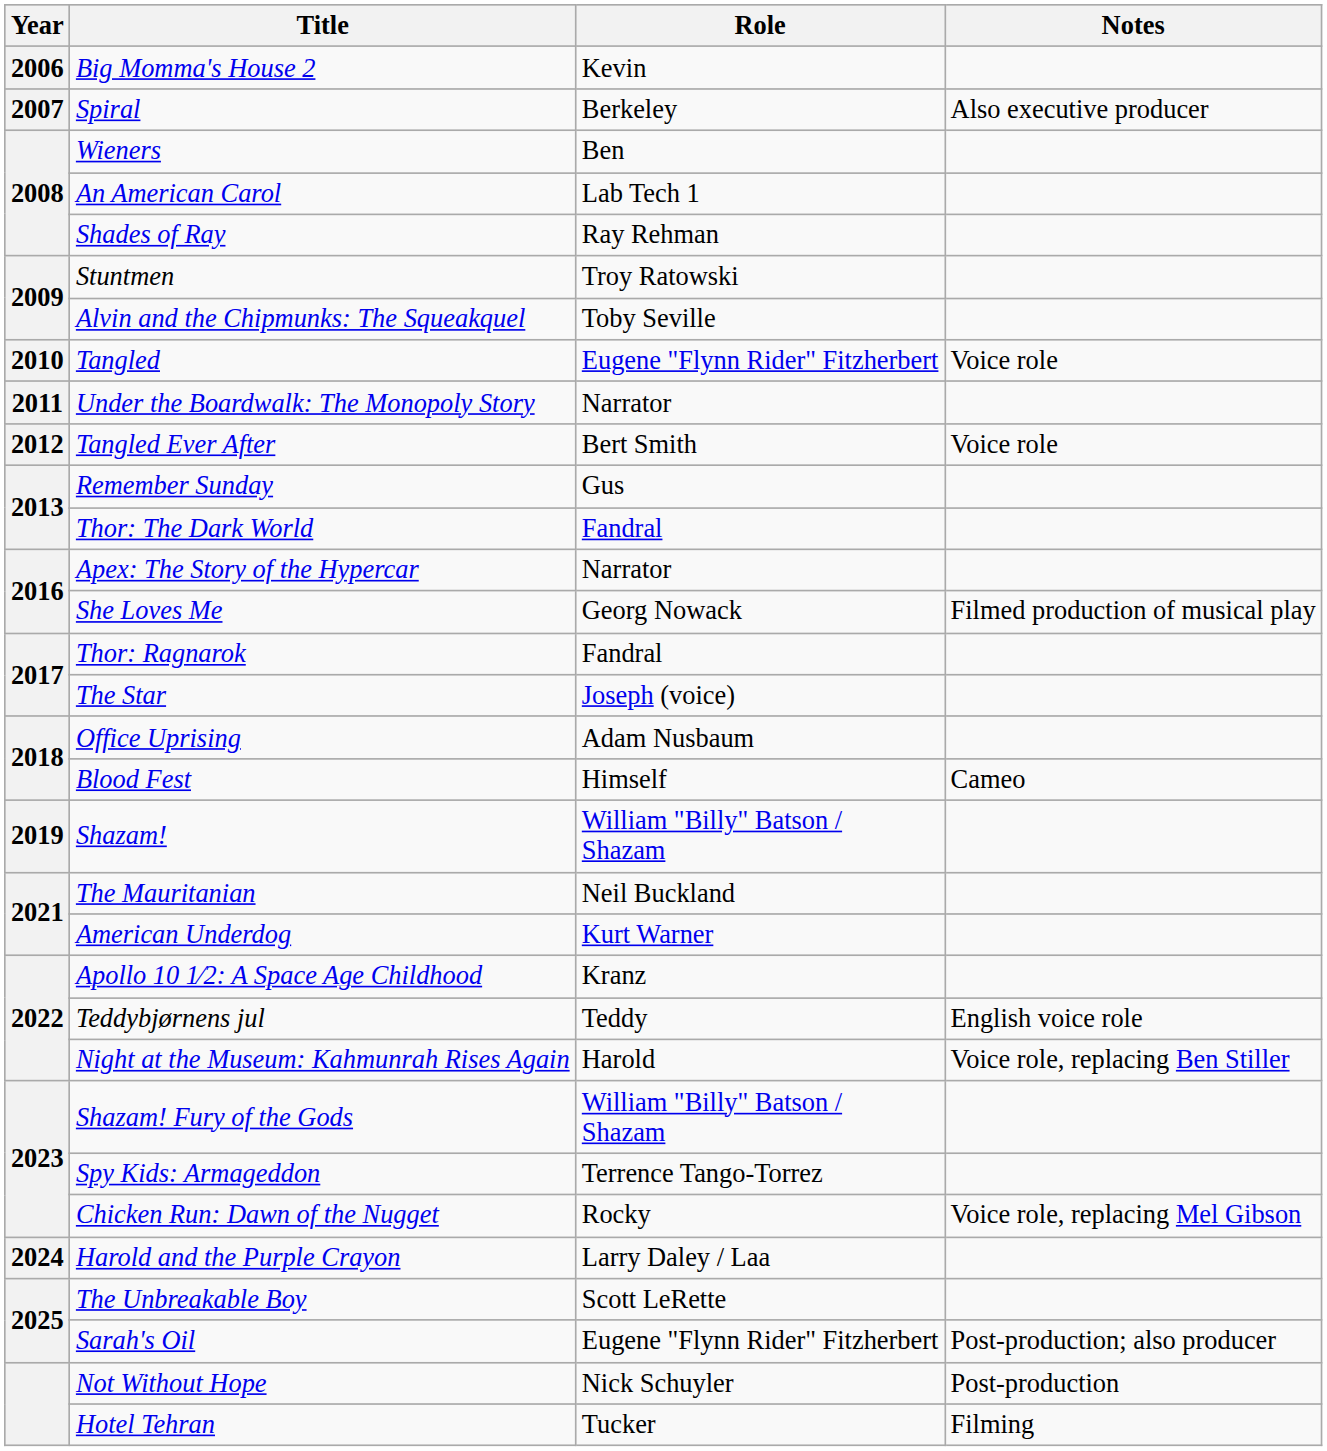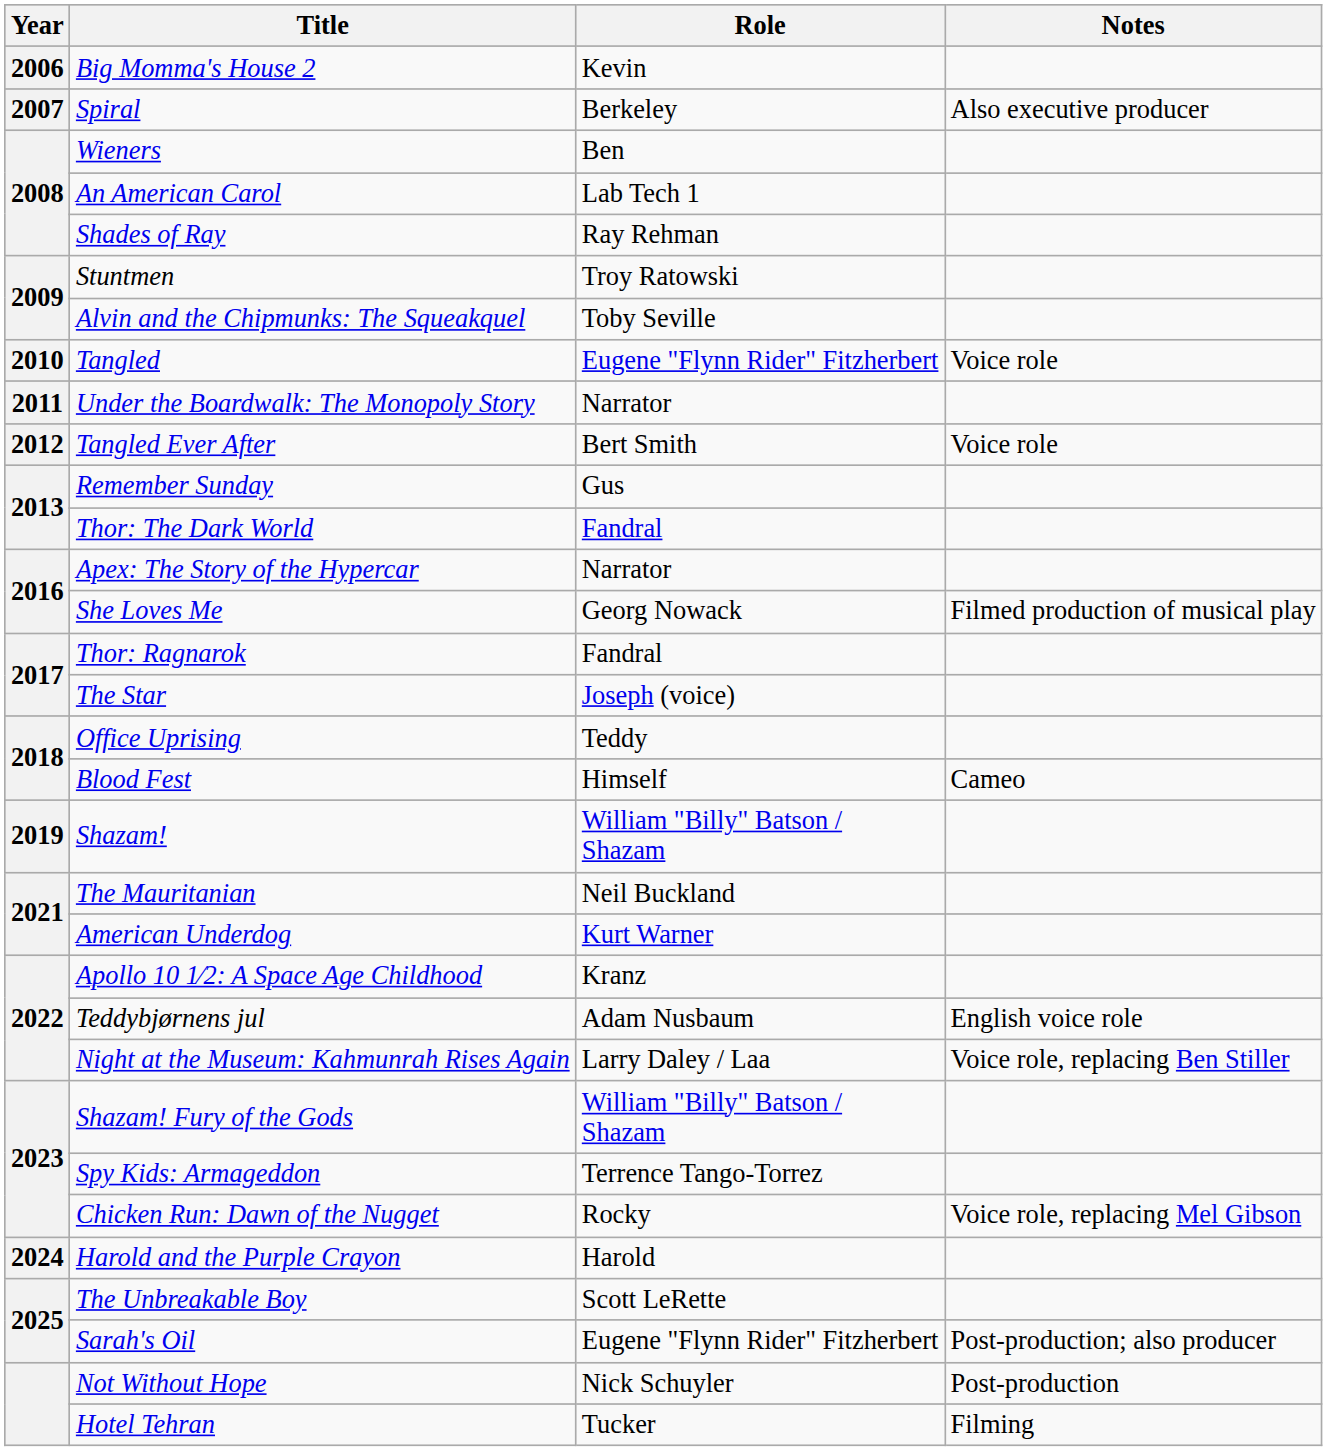Office Uprising | Role: Adam Nusbaum -> Teddy
Teddybjørnens jul | Role: Teddy -> Adam Nusbaum
Night at the Museum: Kahmunrah Rises Again | Role: Harold -> Larry Daley / Laa
Harold and the Purple Crayon | Role: Larry Daley / Laa -> Harold
